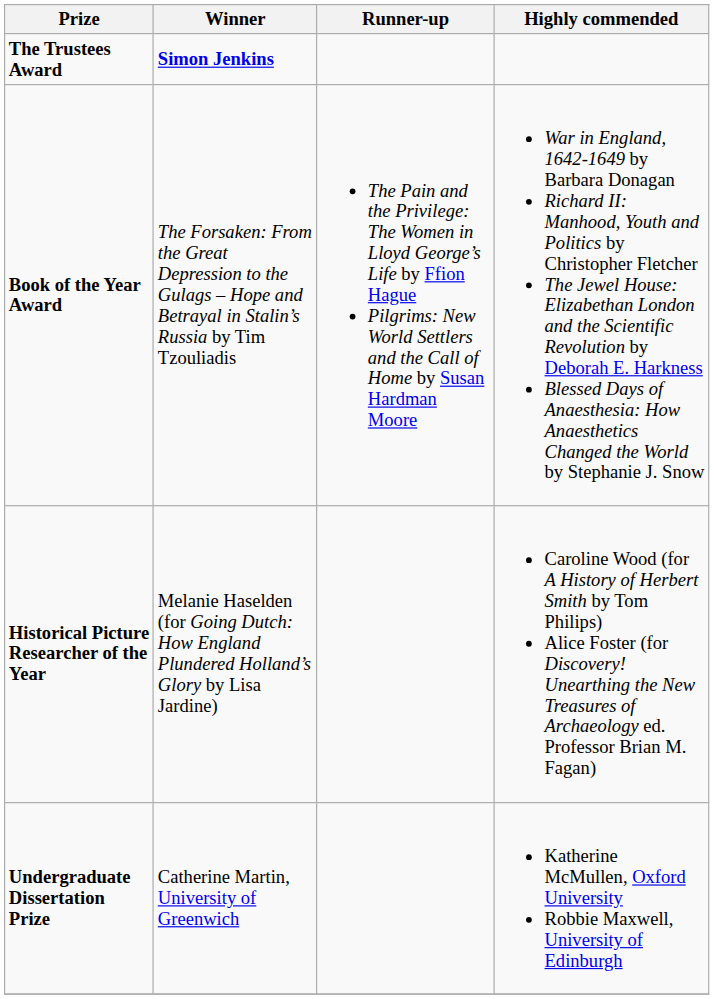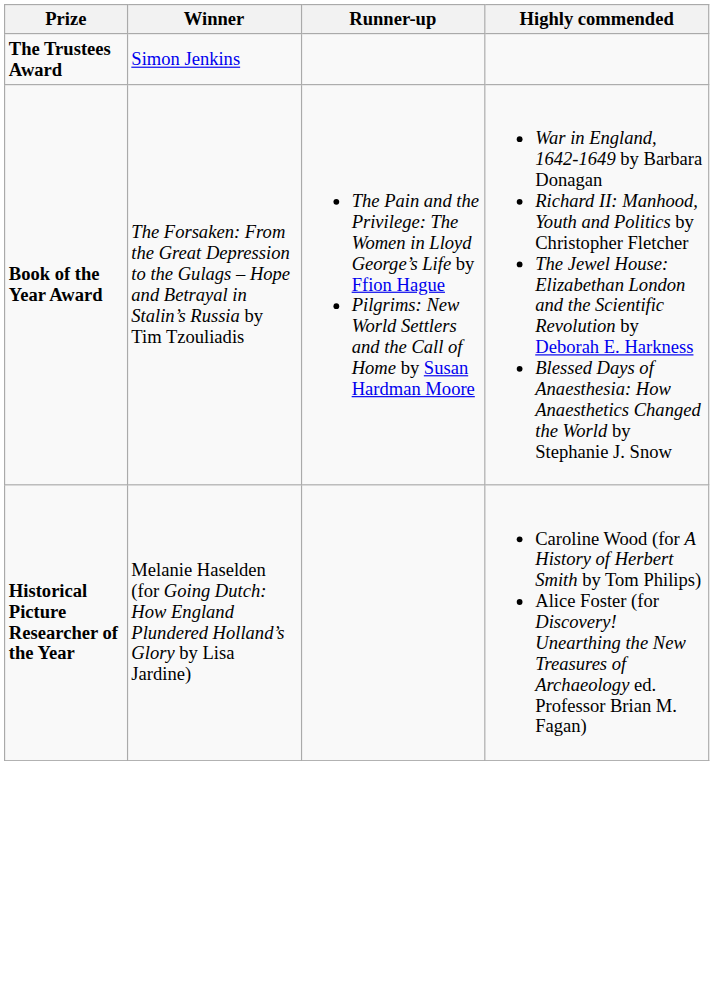The Trustees Award | Winner: bold -> normal
- row: Undergraduate Dissertation Prize | Catherine Martin, University of Greenwich | Katherine McMullen, Oxford University Robbie Maxwell, University of Edinburgh
